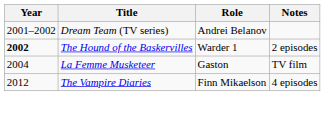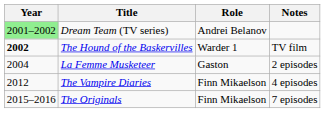Dream Team (TV series) | Year: no background -> lightgreen background
The Hound of the Baskervilles | Notes: 2 episodes -> TV film
La Femme Musketeer | Notes: TV film -> 2 episodes
+ row: 2015–2016 | The Originals | Finn Mikaelson | 7 episodes
